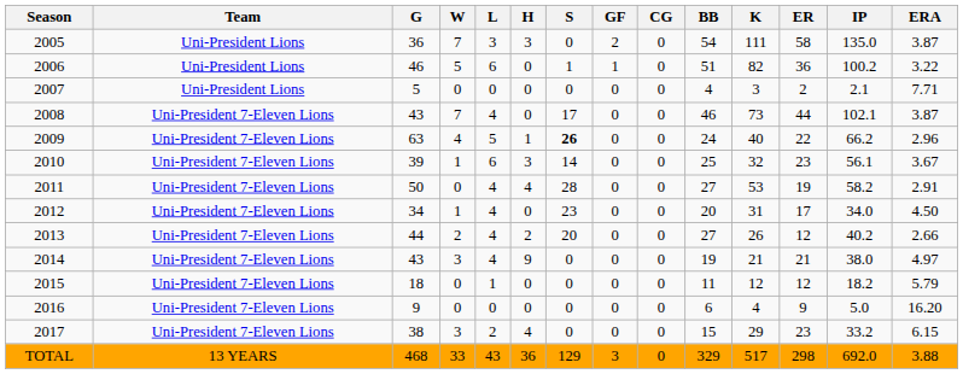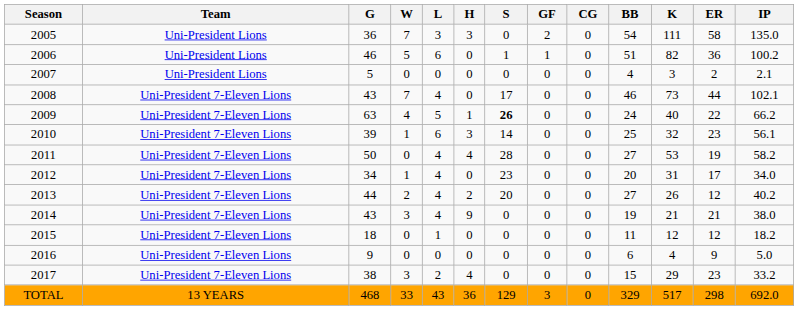- column: ERA | 3.87 | 3.22 | 7.71 | 3.87 | 2.96 | 3.67 | 2.91 | 4.50 | 2.66 | 4.97 | 5.79 | 16.20 | 6.15 | 3.88
